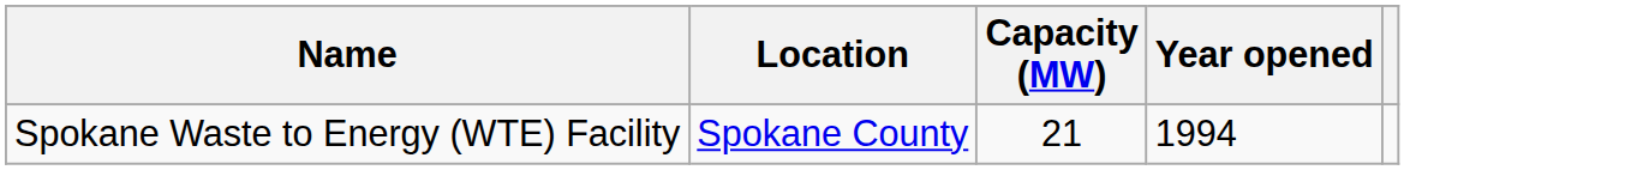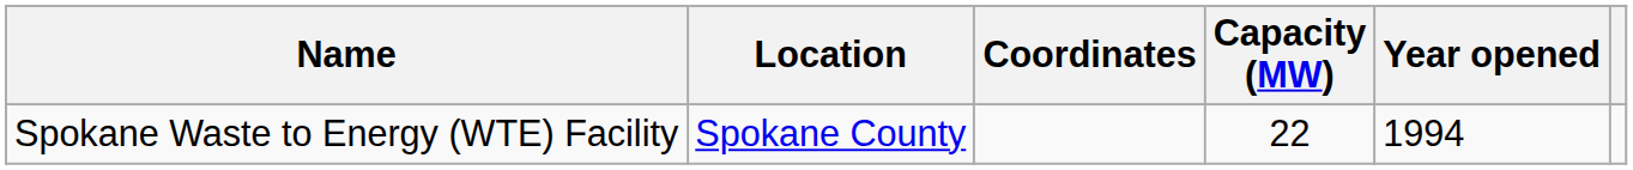+ column: Coordinates
Spokane Waste to Energy (WTE) Facility | Capacity (MW): 21 -> 22
